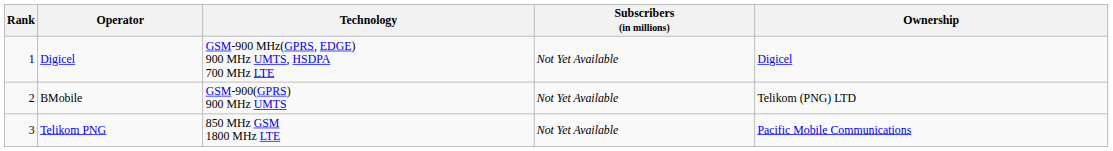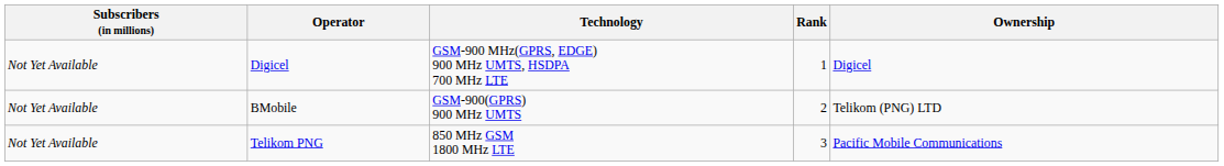columns swapped: Rank <-> Subscribers (in millions)
